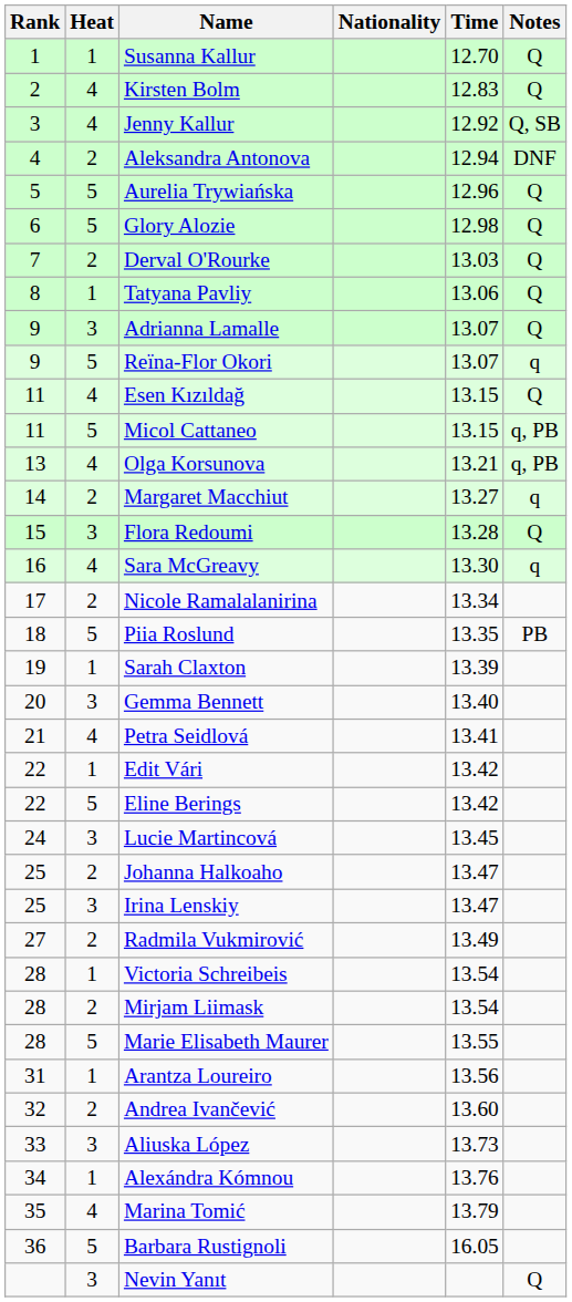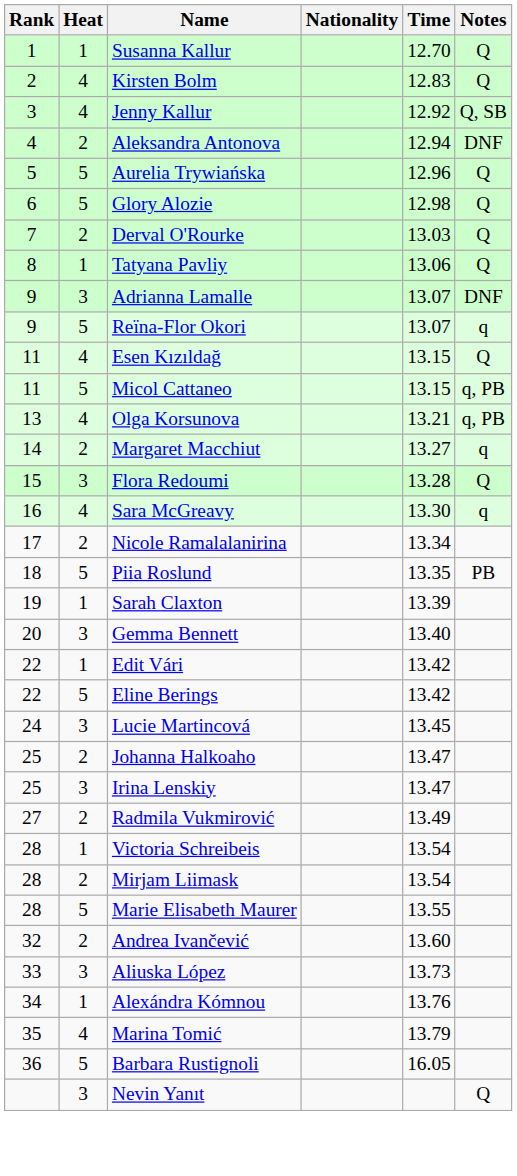Adrianna Lamalle | Notes: Q -> DNF
- row: 21 | 4 | Petra Seidlová | 13.41
- row: 31 | 1 | Arantza Loureiro | 13.56
